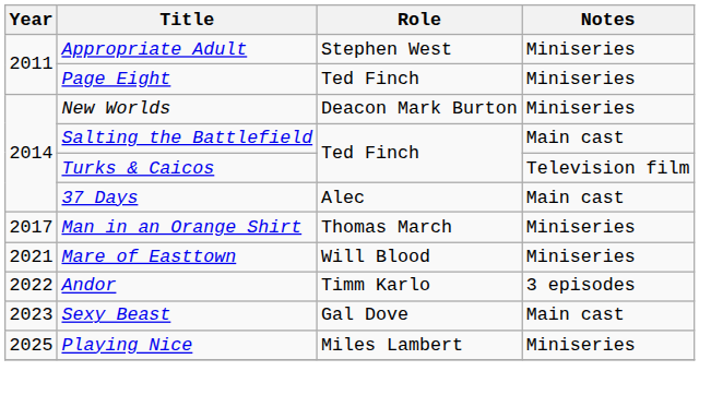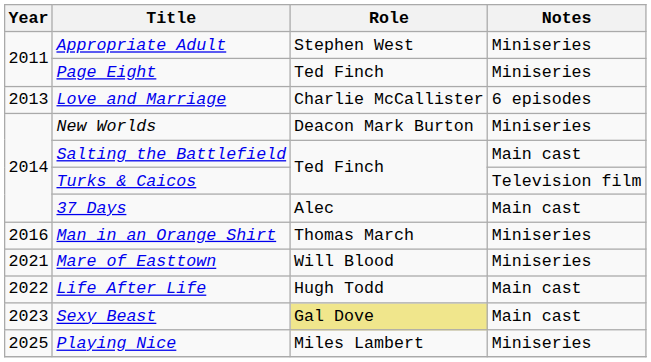+ row: 2013 | Love and Marriage | Charlie McCallister | 6 episodes
Man in an Orange Shirt | Year: 2017 -> 2016
+ row: 2022 | Life After Life | Hugh Todd | Main cast
- row: 2022 | Andor | Timm Karlo | 3 episodes
Sexy Beast | Role: no background -> khaki background
